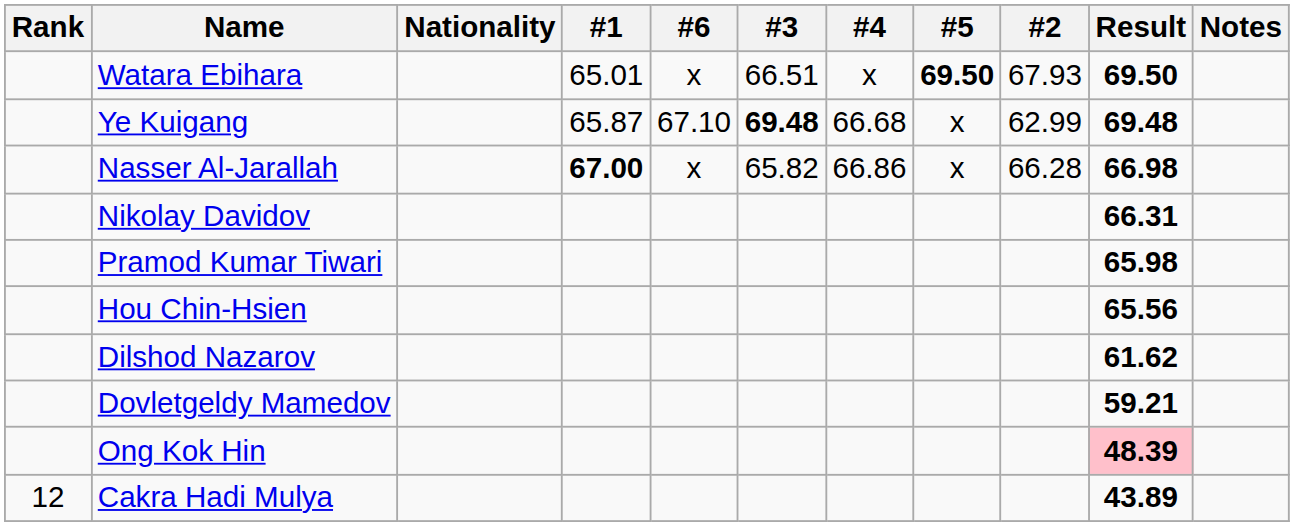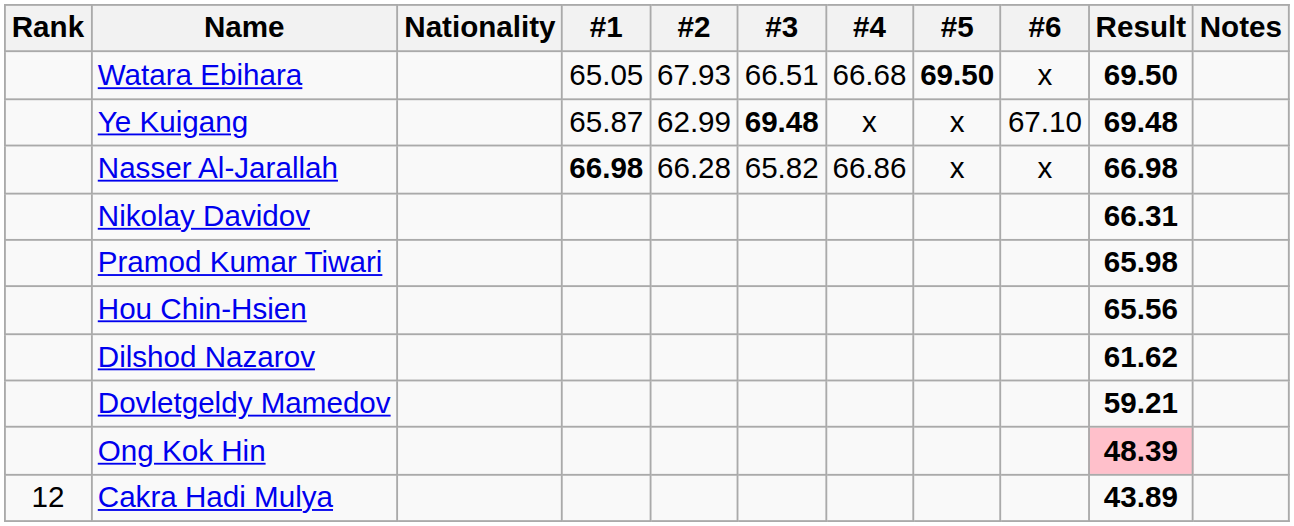columns swapped: #2 <-> #6
Watara Ebihara | #1: 65.01 -> 65.05
Watara Ebihara | #4: x -> 66.68
Ye Kuigang | #4: 66.68 -> x
Nasser Al-Jarallah | #1: 67.00 -> 66.98
